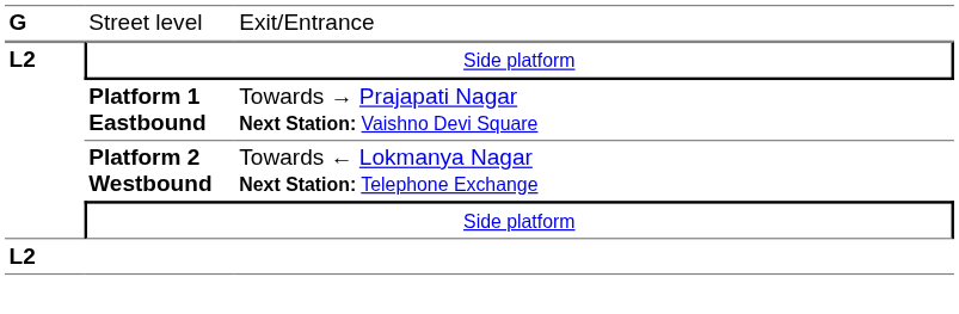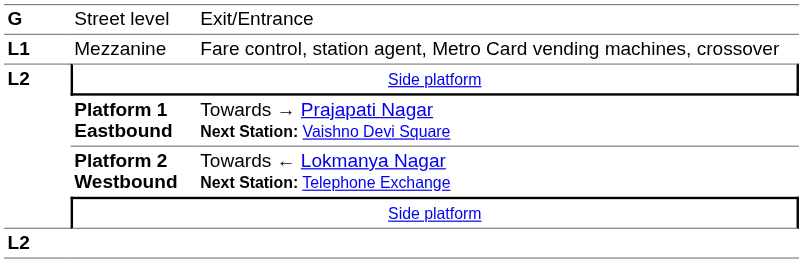+ row: L1 | Mezzanine | Fare control, station agent, Metro Card vending machines, crossover
